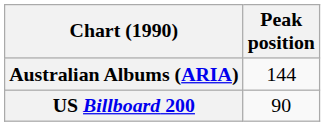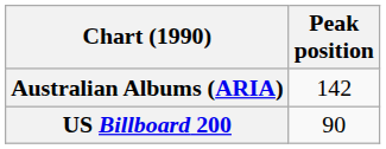Australian Albums (ARIA) | Peak position: 144 -> 142
